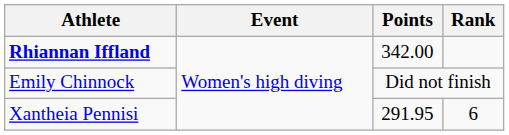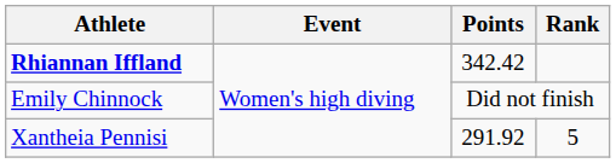Rhiannan Iffland | Points: 342.00 -> 342.42
Xantheia Pennisi | Points: 291.95 -> 291.92
Xantheia Pennisi | Rank: 6 -> 5
